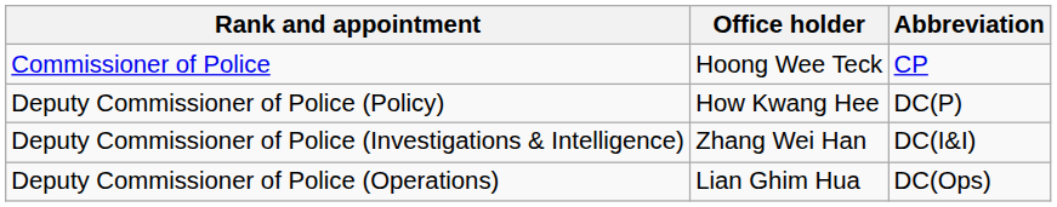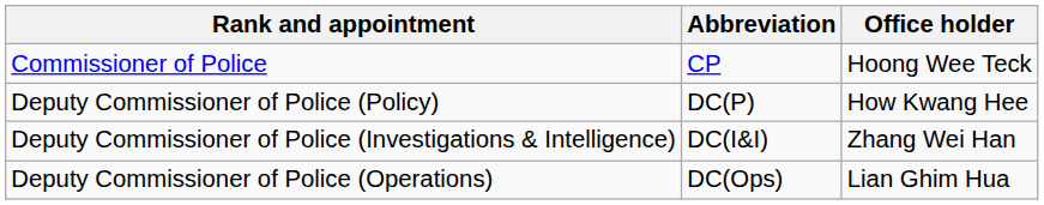columns swapped: Abbreviation <-> Office holder
